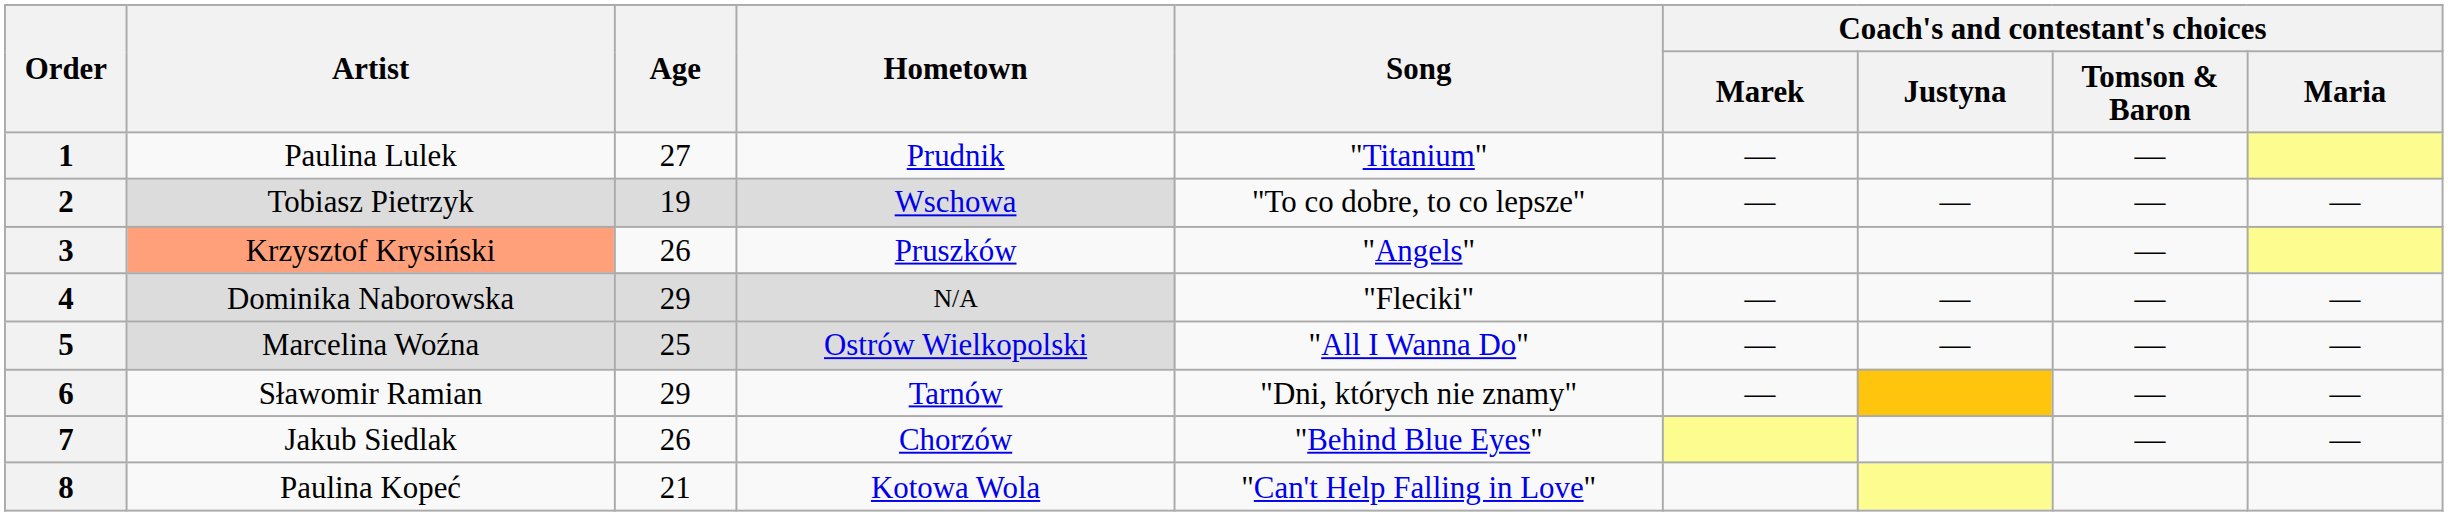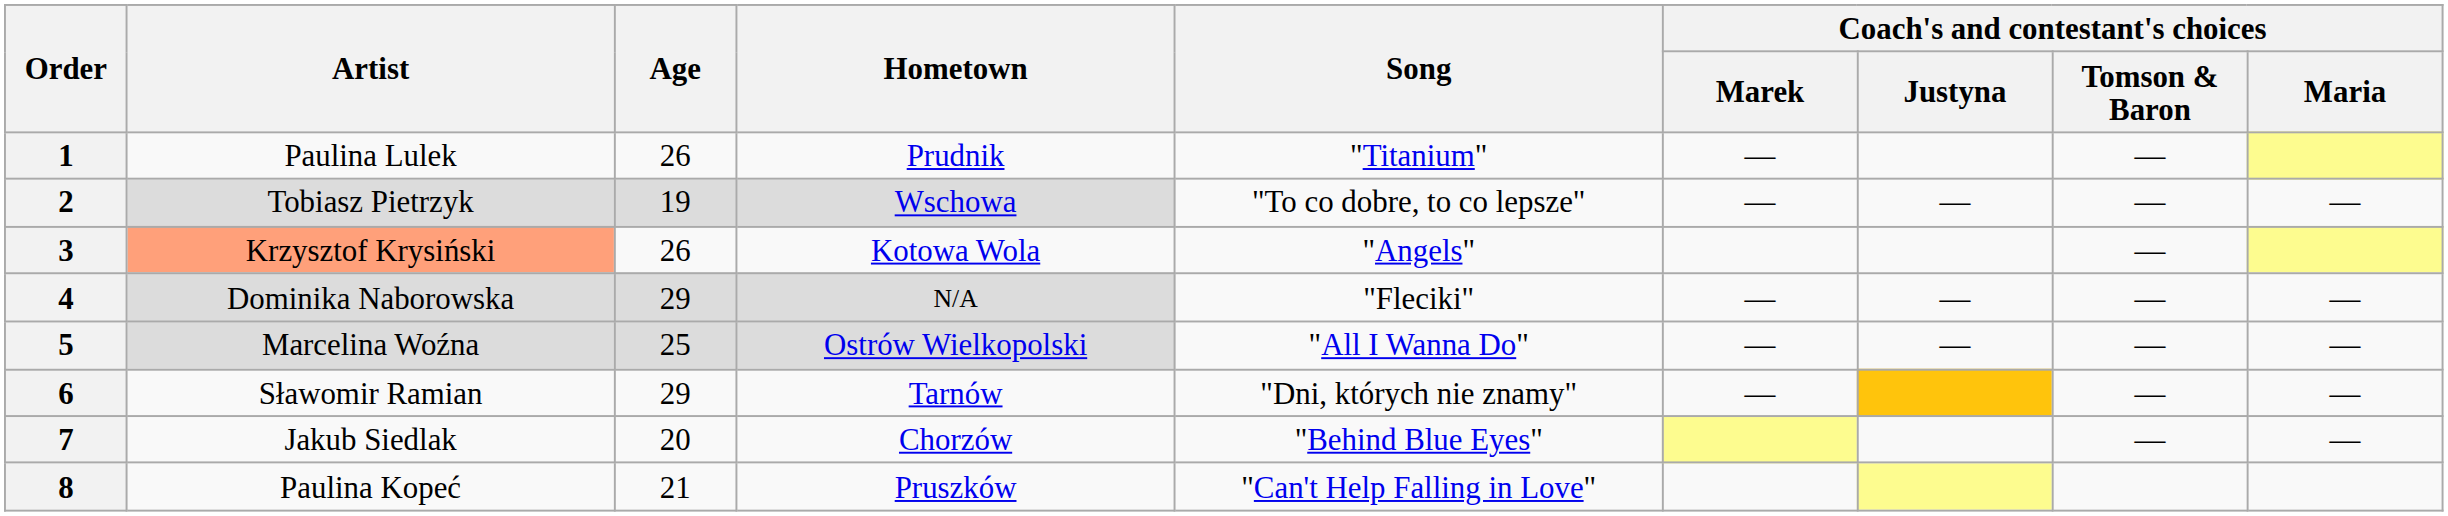1 | Age: 27 -> 26
3 | Hometown: Pruszków -> Kotowa Wola
7 | Age: 26 -> 20
8 | Hometown: Kotowa Wola -> Pruszków
